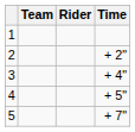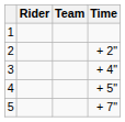columns swapped: Rider <-> Team
